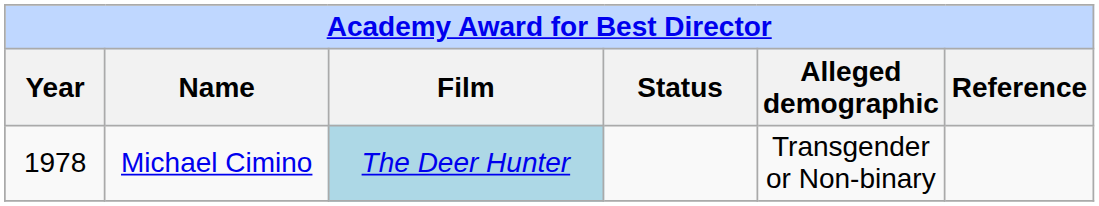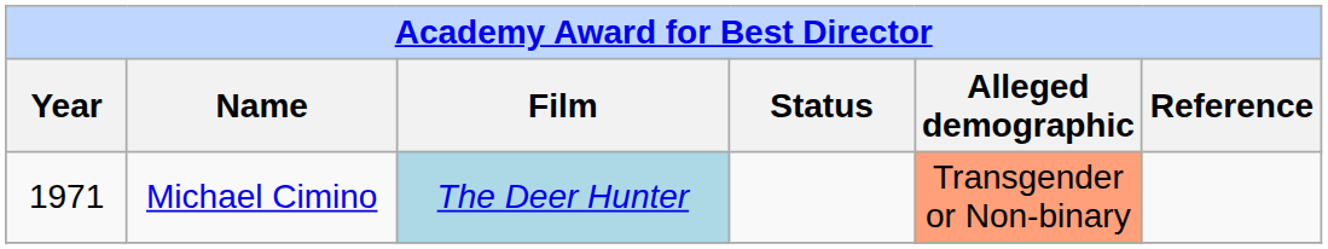Michael Cimino | Year: 1978 -> 1971
Michael Cimino | Alleged demographic: no background -> lightsalmon background
